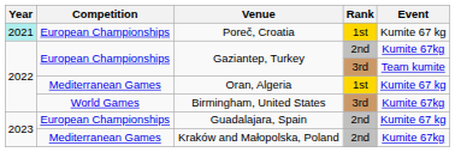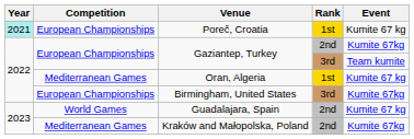Birmingham, United States | Competition: World Games -> European Championships
Guadalajara, Spain | Competition: European Championships -> World Games
